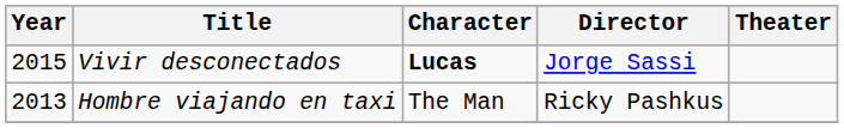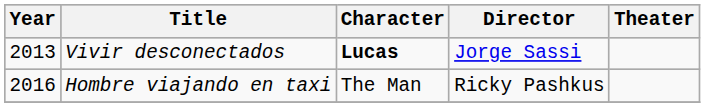Vivir desconectados | Year: 2015 -> 2013
Hombre viajando en taxi | Year: 2013 -> 2016
